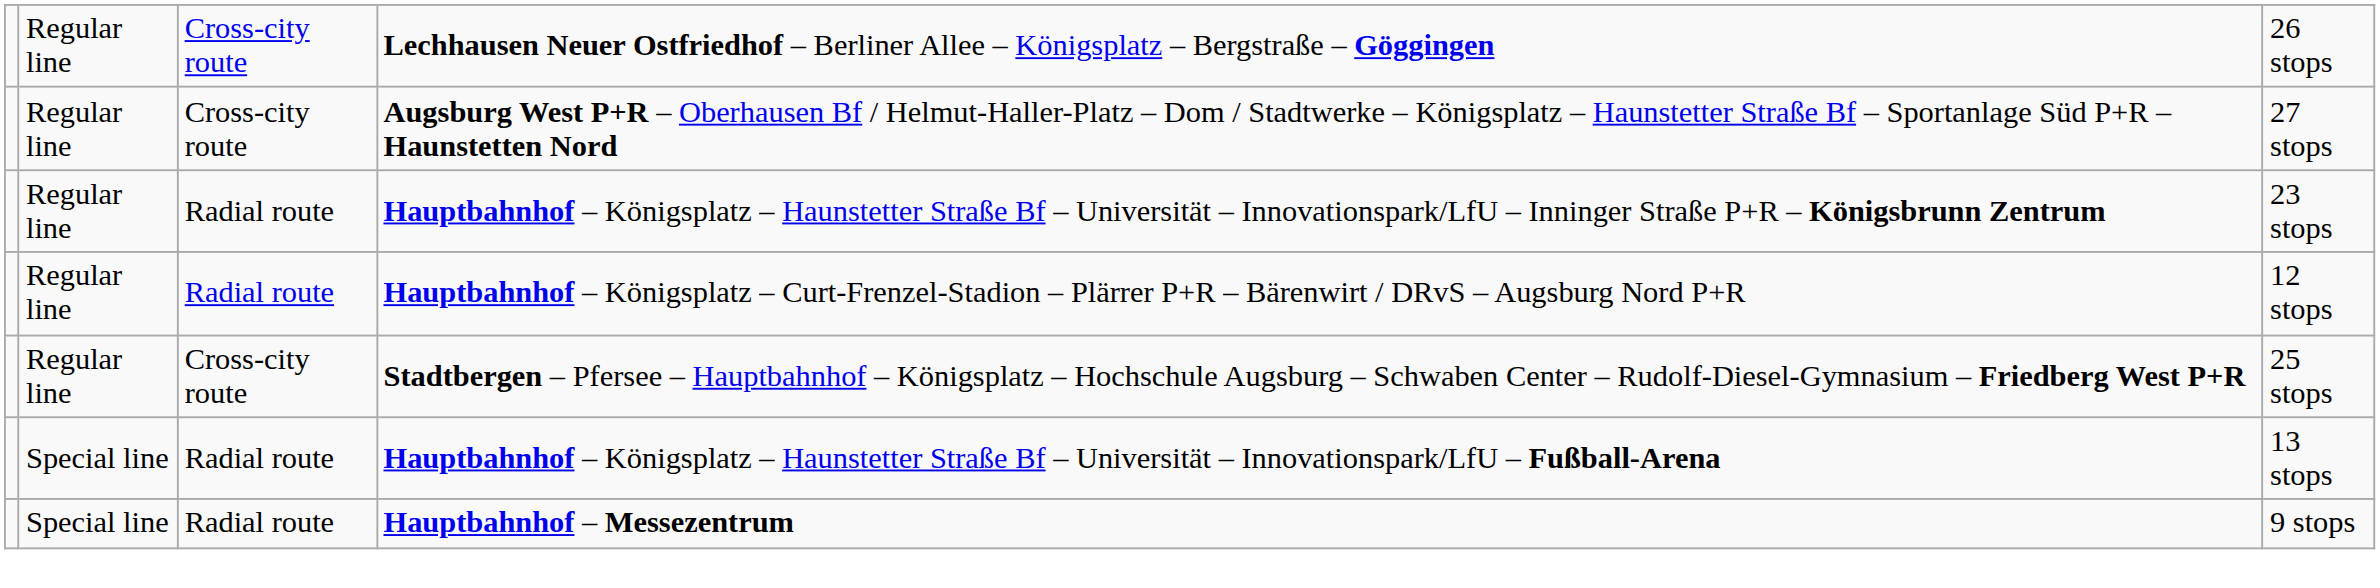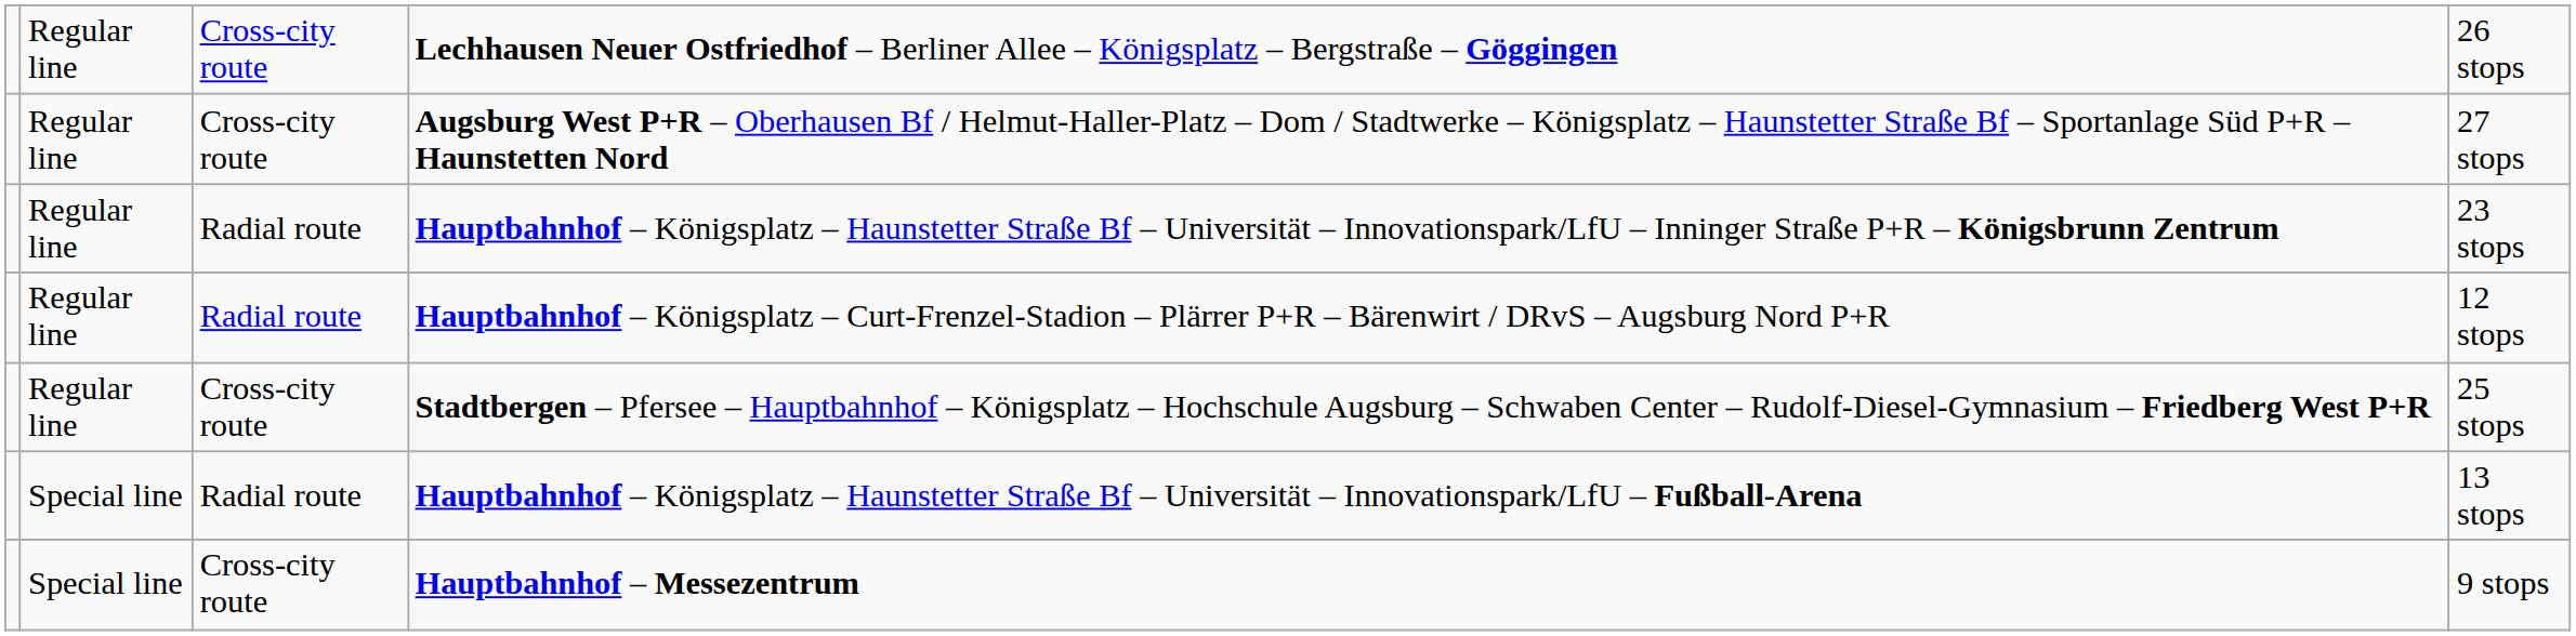Hauptbahnhof – Messezentrum | column 3: Radial route -> Cross-city route
